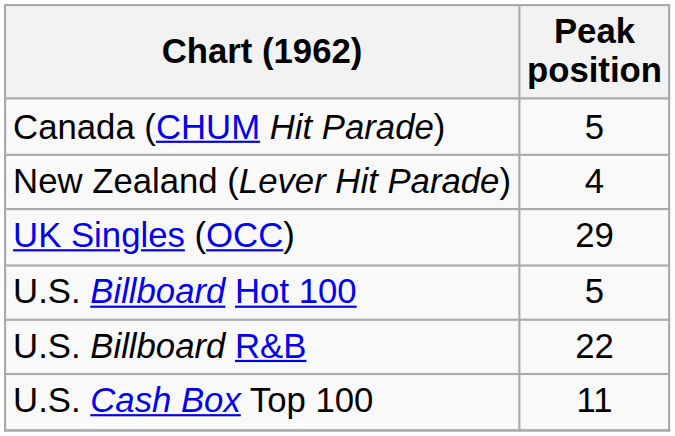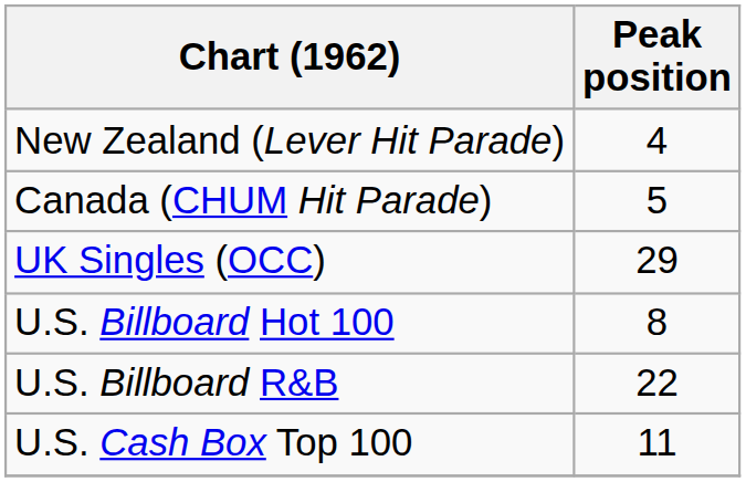rows swapped: Canada (CHUM Hit Parade) <-> New Zealand (Lever Hit Parade)
U.S. Billboard Hot 100 | Peak position: 5 -> 8
